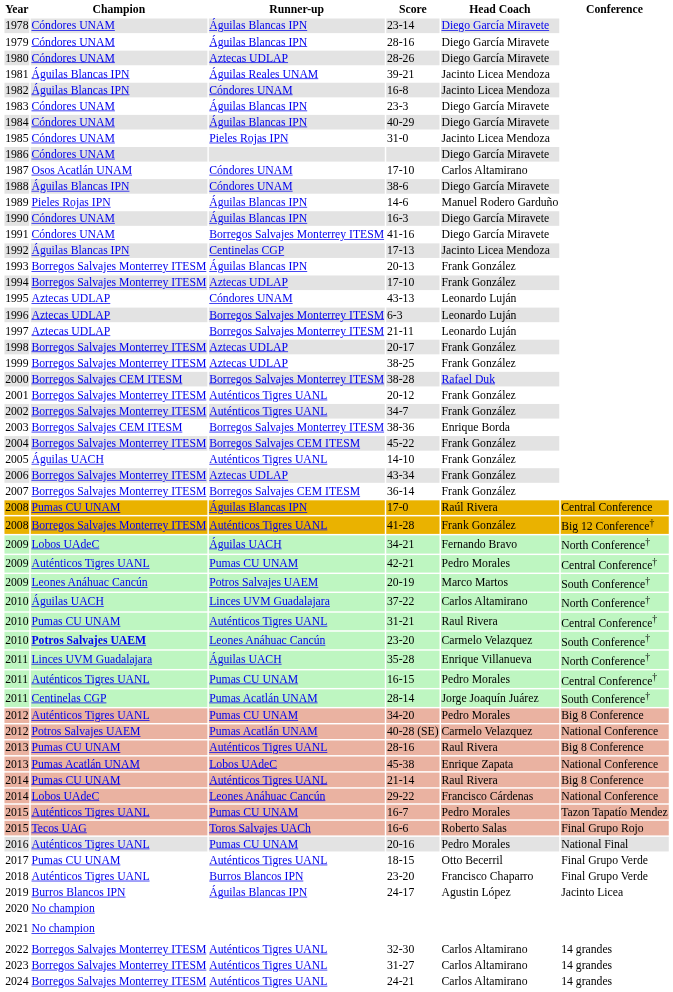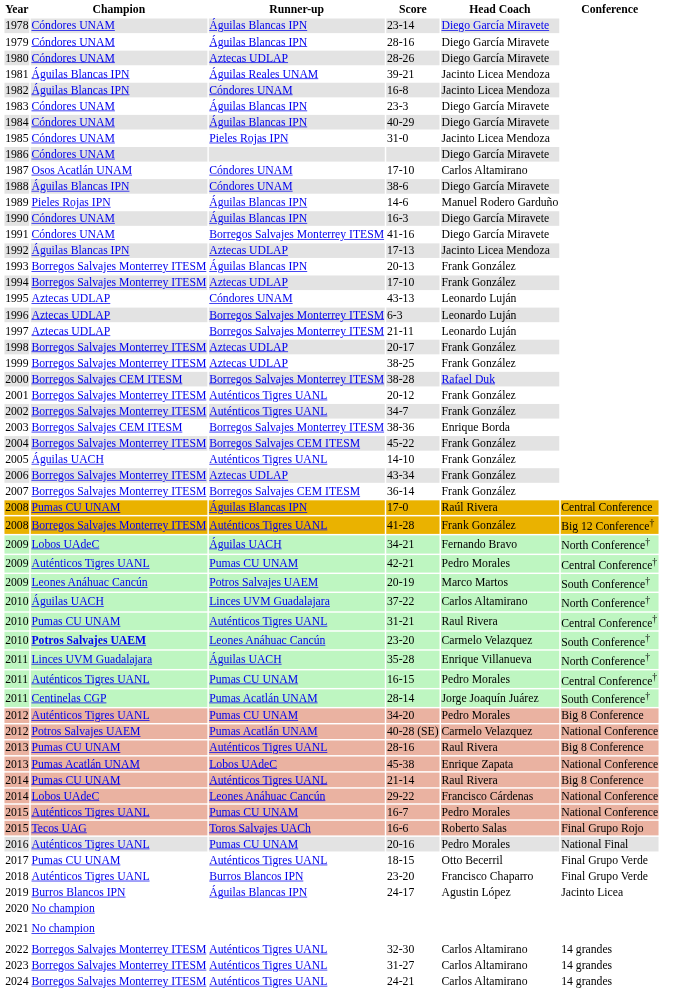17-13 | Runner-up: Centinelas CGP -> Aztecas UDLAP
16-7 | Conference: Tazon Tapatío Mendez -> National Conference
